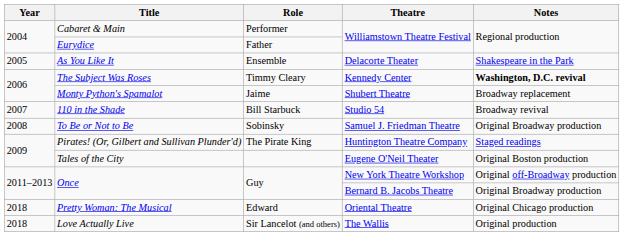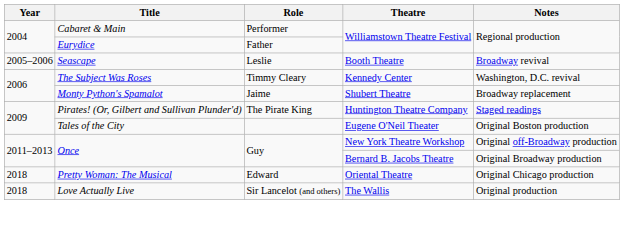- row: 2005 | As You Like It | Ensemble | Delacorte Theater | Shakespeare in the Park
+ row: 2005–2006 | Seascape | Leslie | Booth Theatre | Broadway revival
The Subject Was Roses | Notes: bold -> normal
- row: 2007 | 110 in the Shade | Bill Starbuck | Studio 54 | Broadway revival
- row: 2008 | To Be or Not to Be | Sobinsky | Samuel J. Friedman Theatre | Original Broadway production
